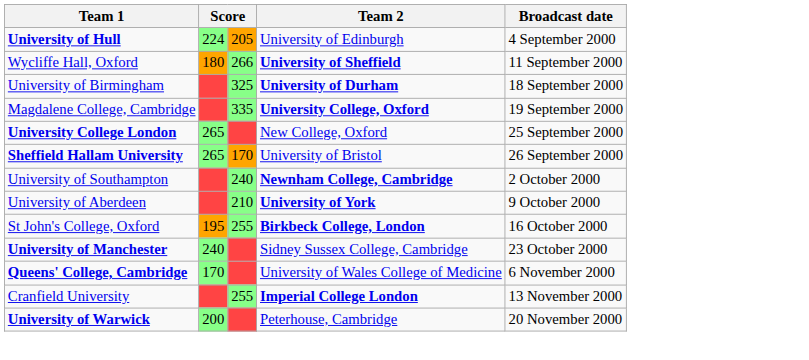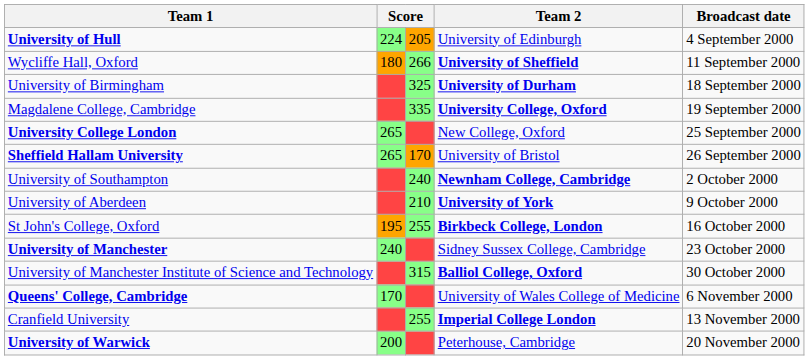+ row: University of Manchester Institute of Science and Technology | 315 | Balliol College, Oxford | 30 October 2000
